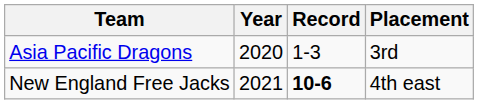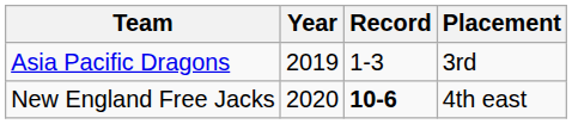Asia Pacific Dragons | Year: 2020 -> 2019
New England Free Jacks | Year: 2021 -> 2020
